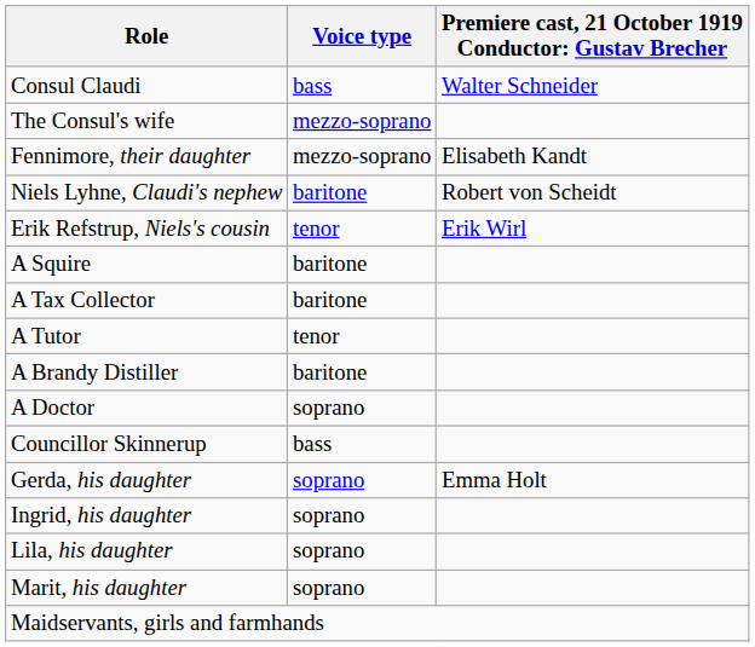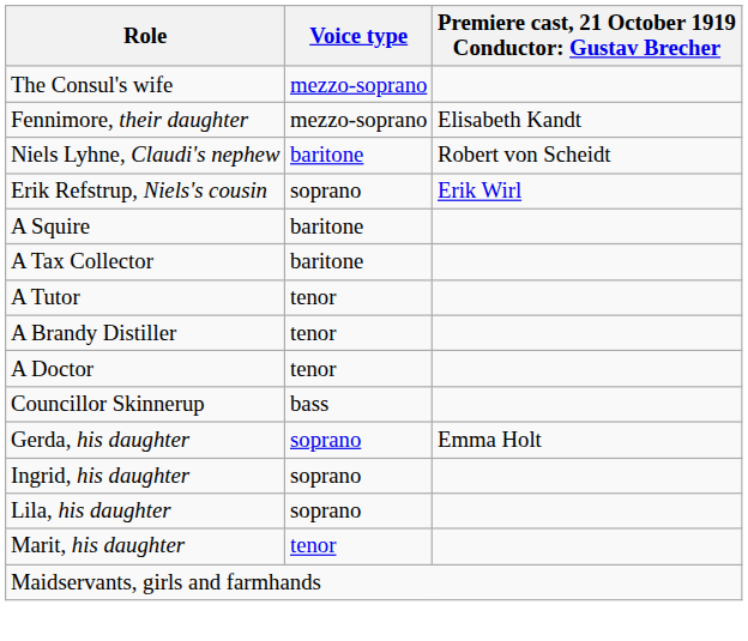- row: Consul Claudi | bass | Walter Schneider
Erik Refstrup, Niels's cousin | Voice type: tenor -> soprano
A Brandy Distiller | Voice type: baritone -> tenor
A Doctor | Voice type: soprano -> tenor
Marit, his daughter | Voice type: soprano -> tenor
